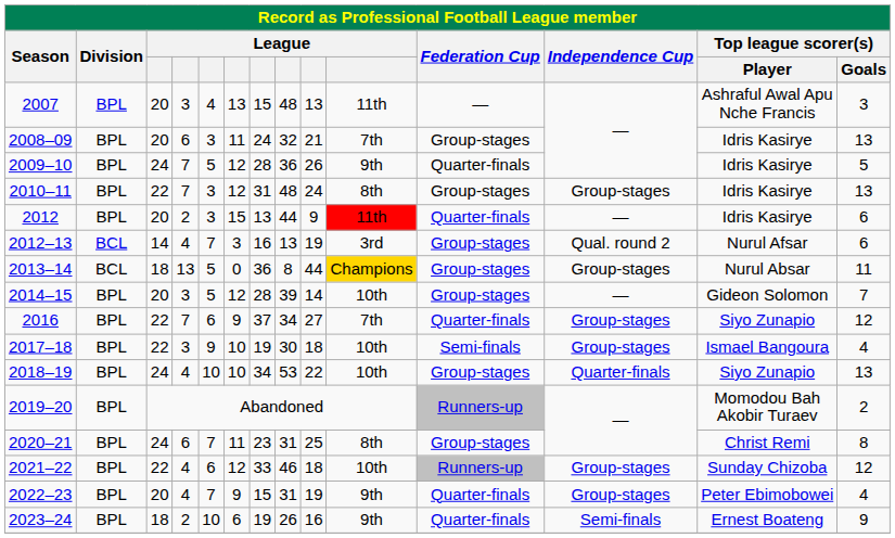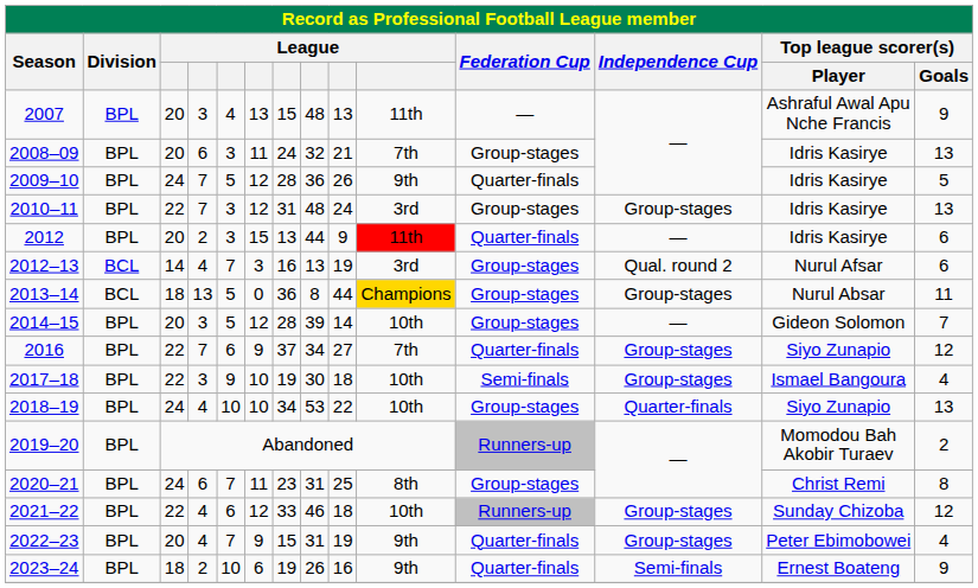2007 | Top league scorer(s) / Goals: 3 -> 9
2010–11 | column 10: 8th -> 3rd
